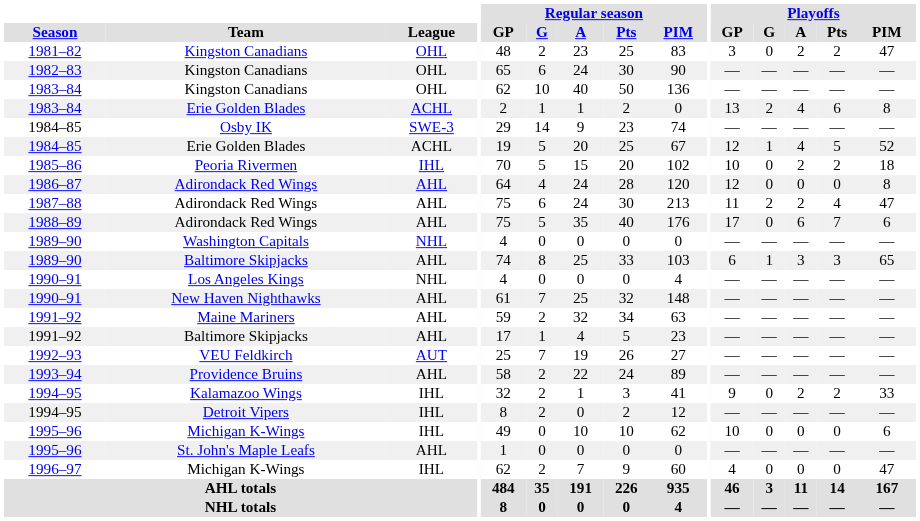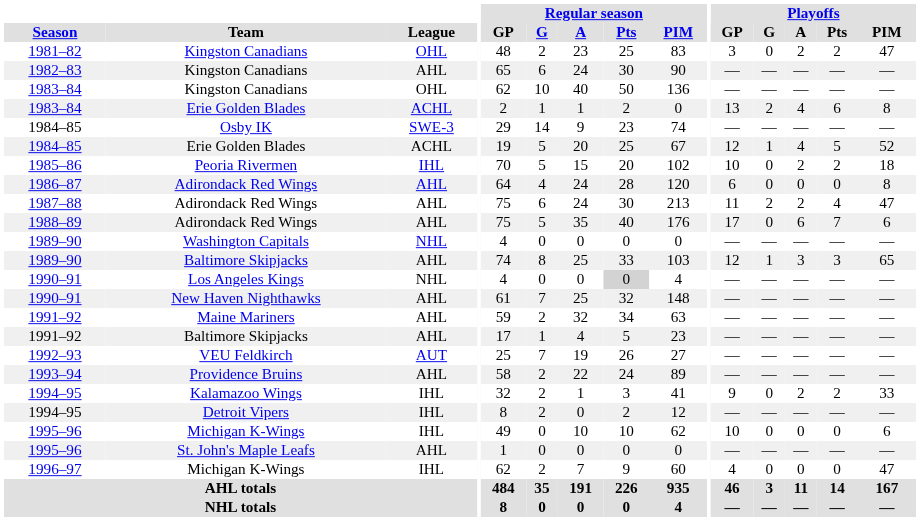1982–83 | League: OHL -> AHL
1986–87 | Playoffs / GP: 12 -> 6
1989–90 / Baltimore Skipjacks | Playoffs / GP: 6 -> 12
1990–91 / Los Angeles Kings | Regular season / Pts: no background -> lightgrey background
